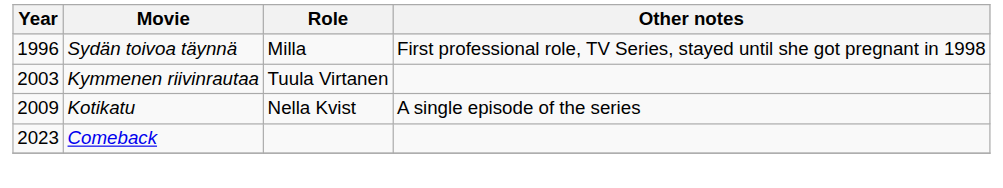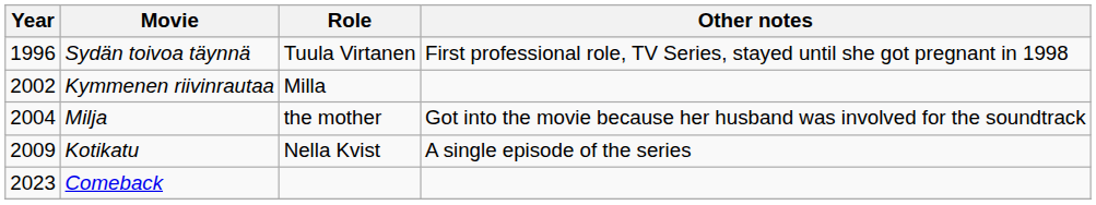Sydän toivoa täynnä | Role: Milla -> Tuula Virtanen
Kymmenen riivinrautaa | Year: 2003 -> 2002
Kymmenen riivinrautaa | Role: Tuula Virtanen -> Milla
+ row: 2004 | Milja | the mother | Got into the movie because her husband was involved for the soundtrack
